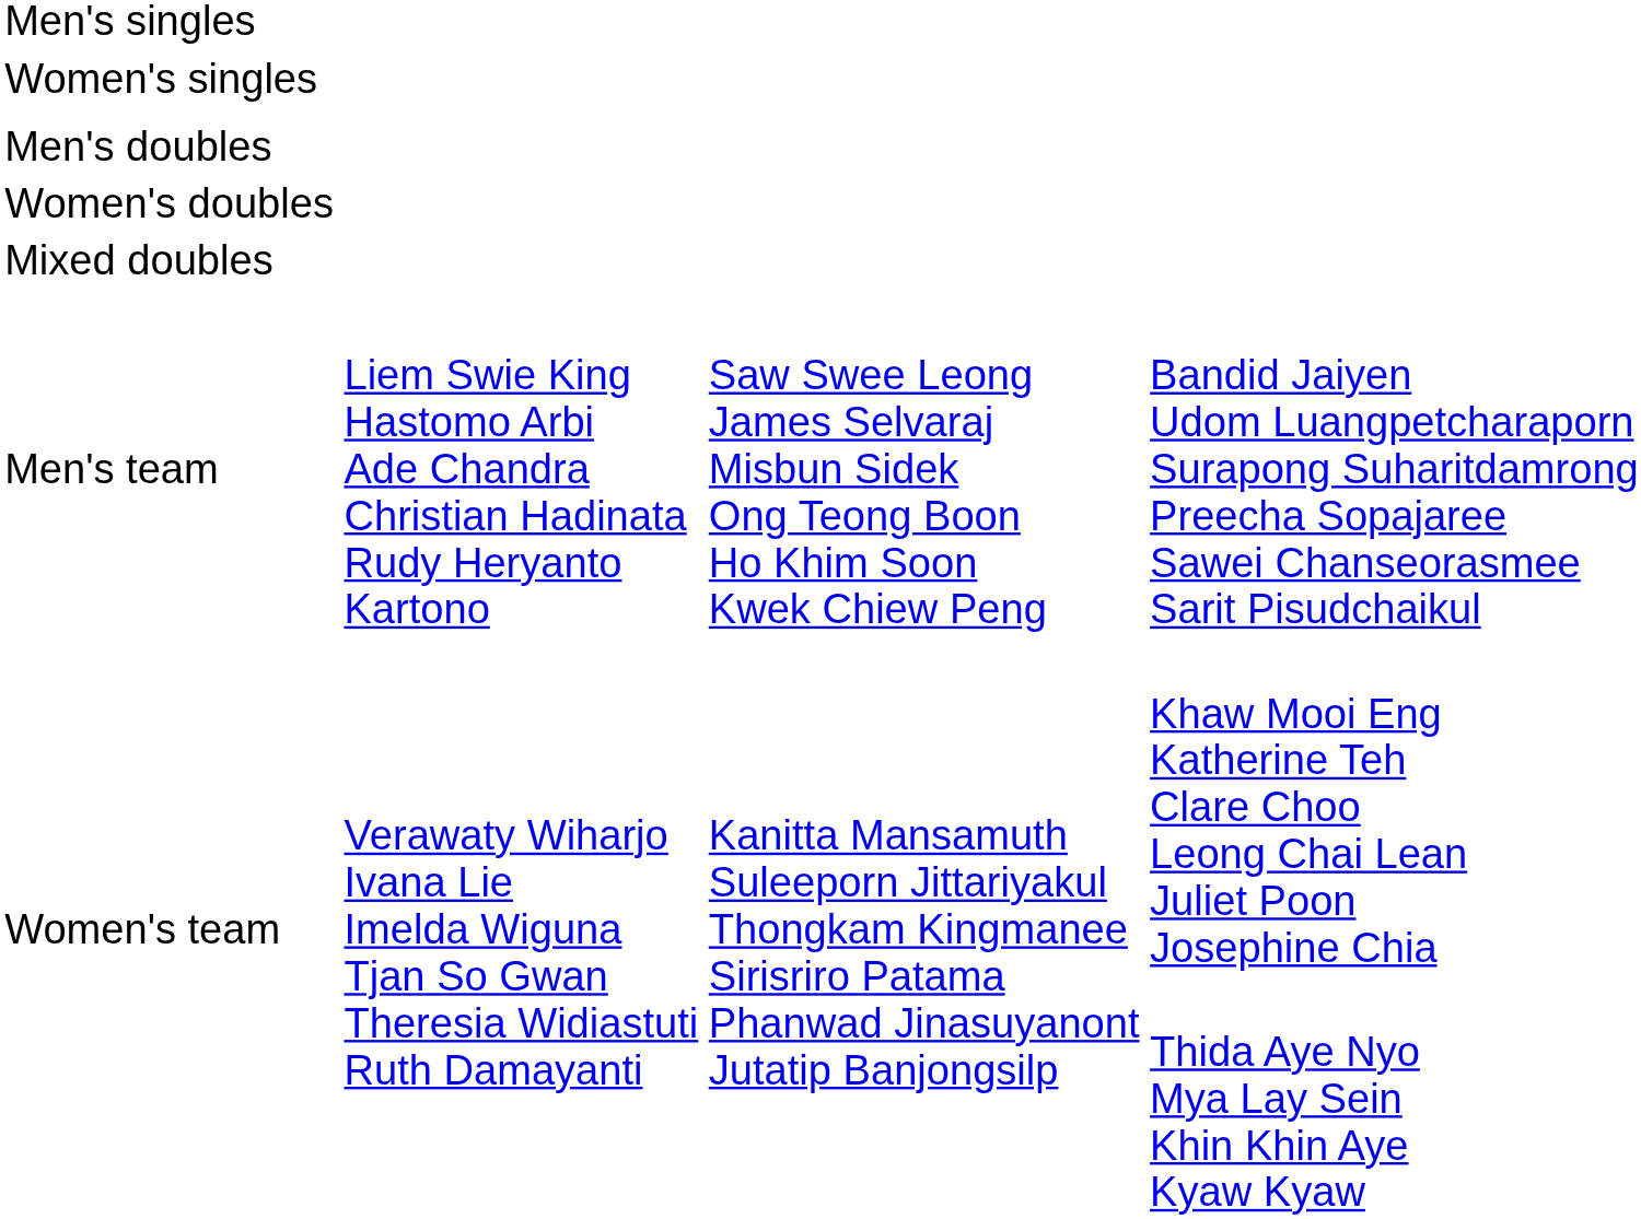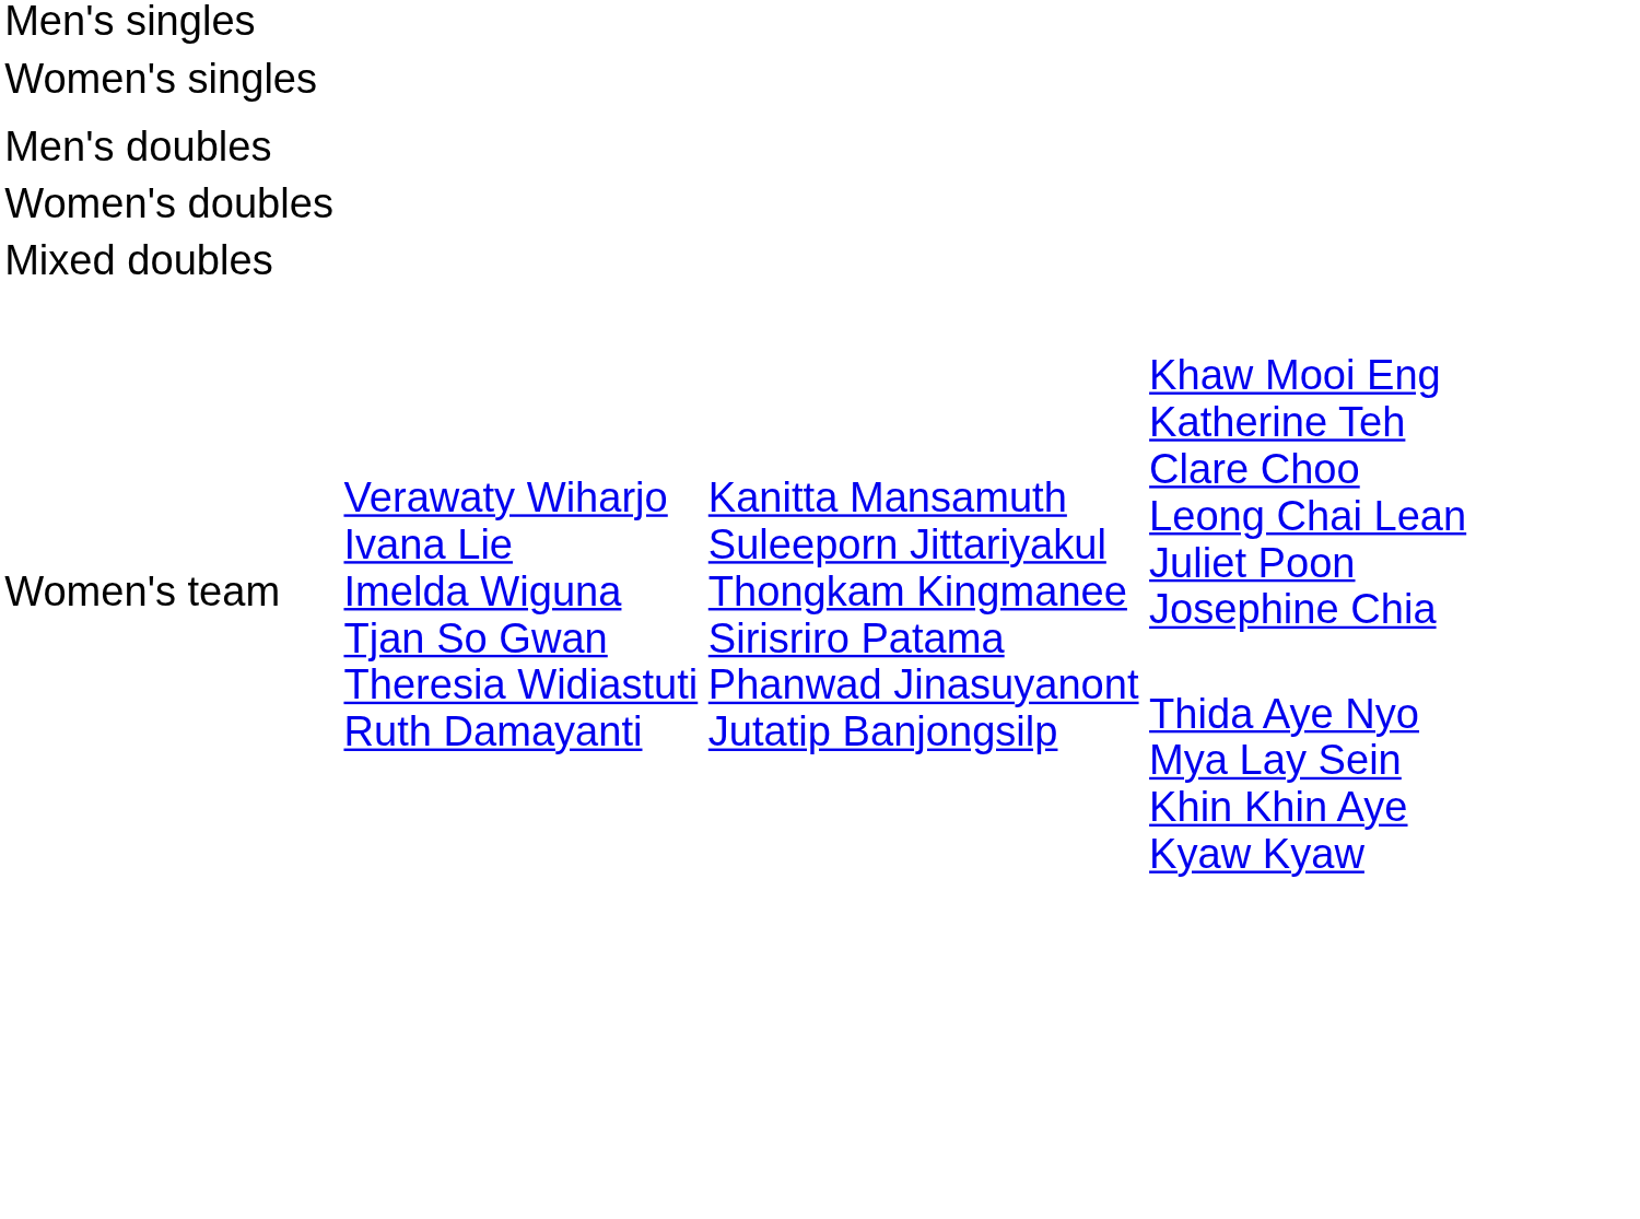- row: Men's team | Liem Swie King Hastomo Arbi Ade Chandra Christian Hadinata Rudy Heryanto Kartono | Saw Swee Leong James Selvaraj Misbun Sidek Ong Teong Boon Ho Khim Soon Kwek Chiew Peng | Bandid Jaiyen Udom Luangpetcharaporn Surapong Suharitdamrong Preecha Sopajaree Sawei Chanseorasmee Sarit Pisudchaikul
